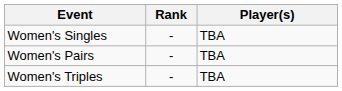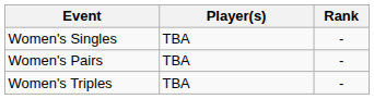columns swapped: Player(s) <-> Rank
